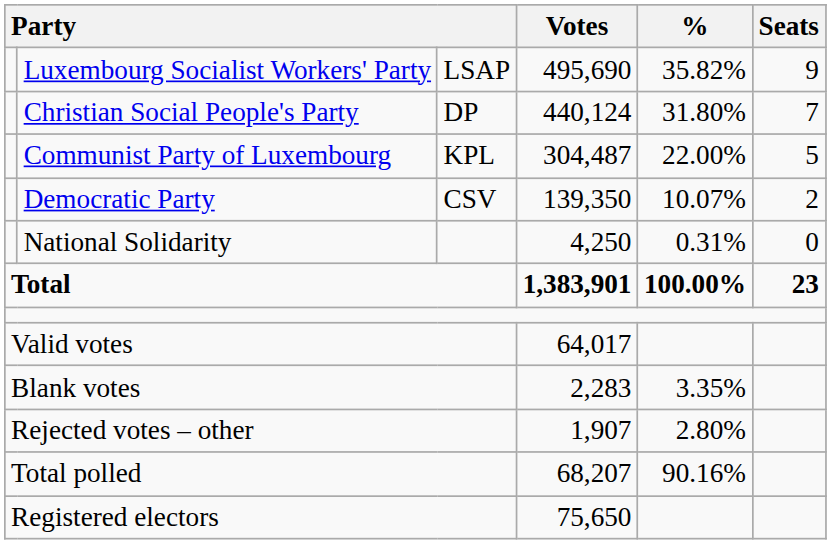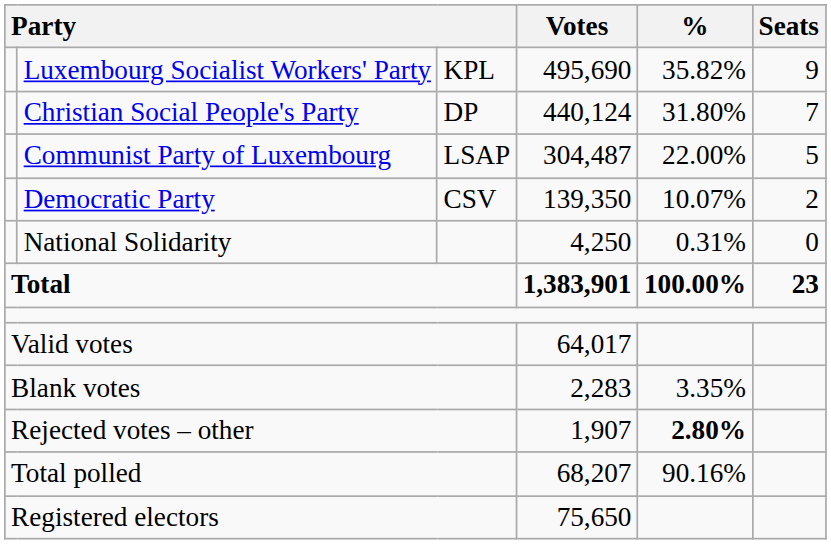Luxembourg Socialist Workers' Party | column 3: LSAP -> KPL
Communist Party of Luxembourg | column 3: KPL -> LSAP
Rejected votes – other | %: normal -> bold
